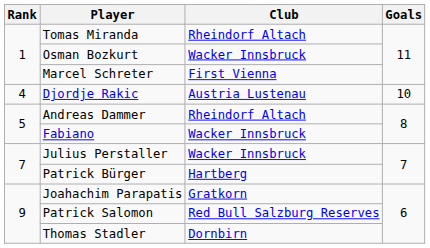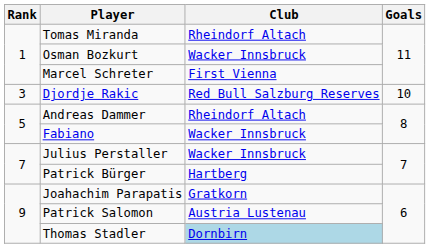Djordje Rakic | Rank: 4 -> 3
Djordje Rakic | Club: Austria Lustenau -> Red Bull Salzburg Reserves
Patrick Salomon | Club: Red Bull Salzburg Reserves -> Austria Lustenau
Thomas Stadler | Club: no background -> lightblue background
